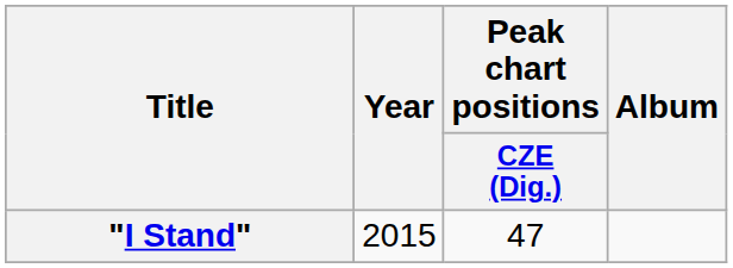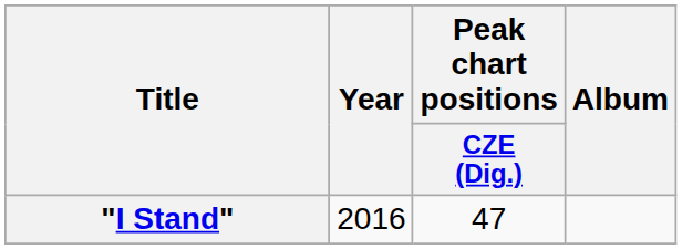"I Stand" | Year: 2015 -> 2016
